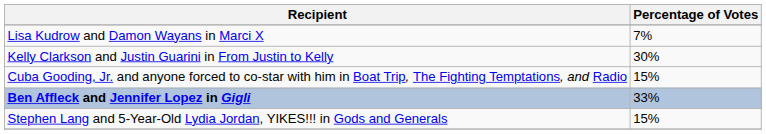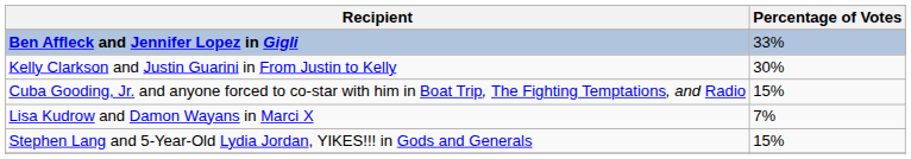rows swapped: Ben Affleck and Jennifer Lopez in Gigli <-> Lisa Kudrow and Damon Wayans in Marci X
